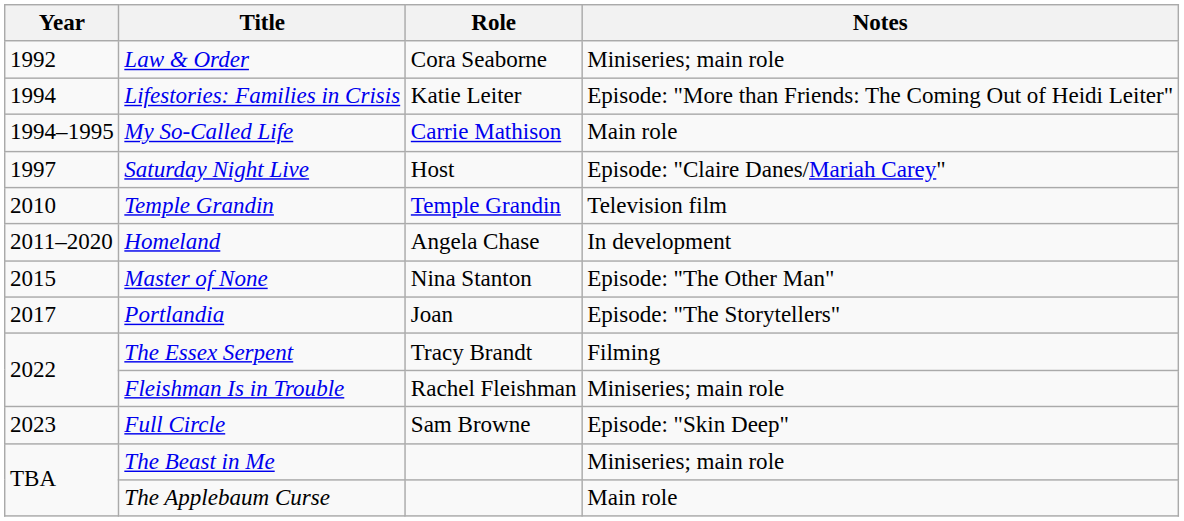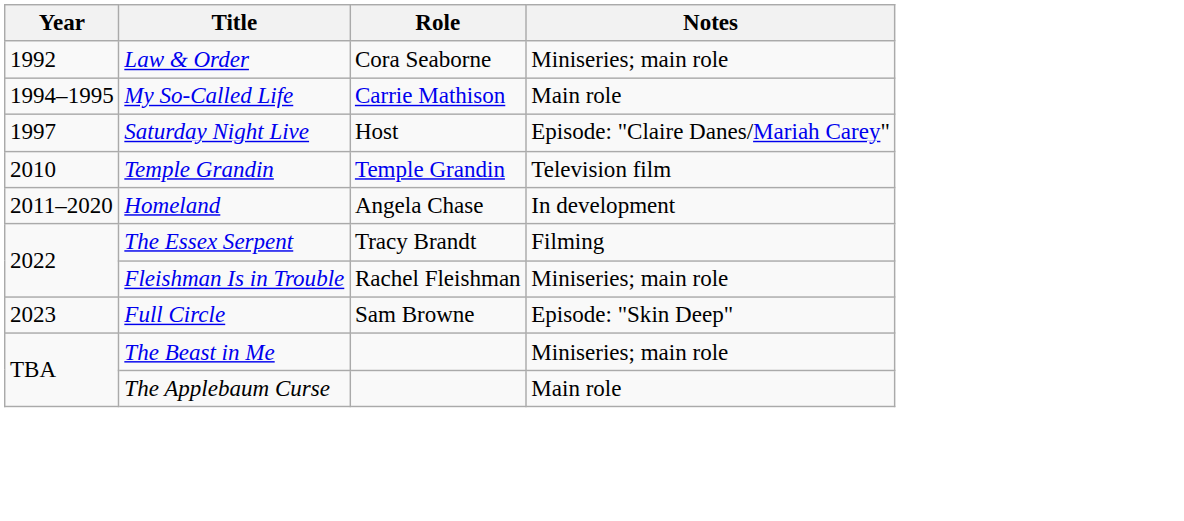- row: 1994 | Lifestories: Families in Crisis | Katie Leiter | Episode: "More than Friends: The Coming Out of Heidi Leiter"
- row: 2015 | Master of None | Nina Stanton | Episode: "The Other Man"
- row: 2017 | Portlandia | Joan | Episode: "The Storytellers"
